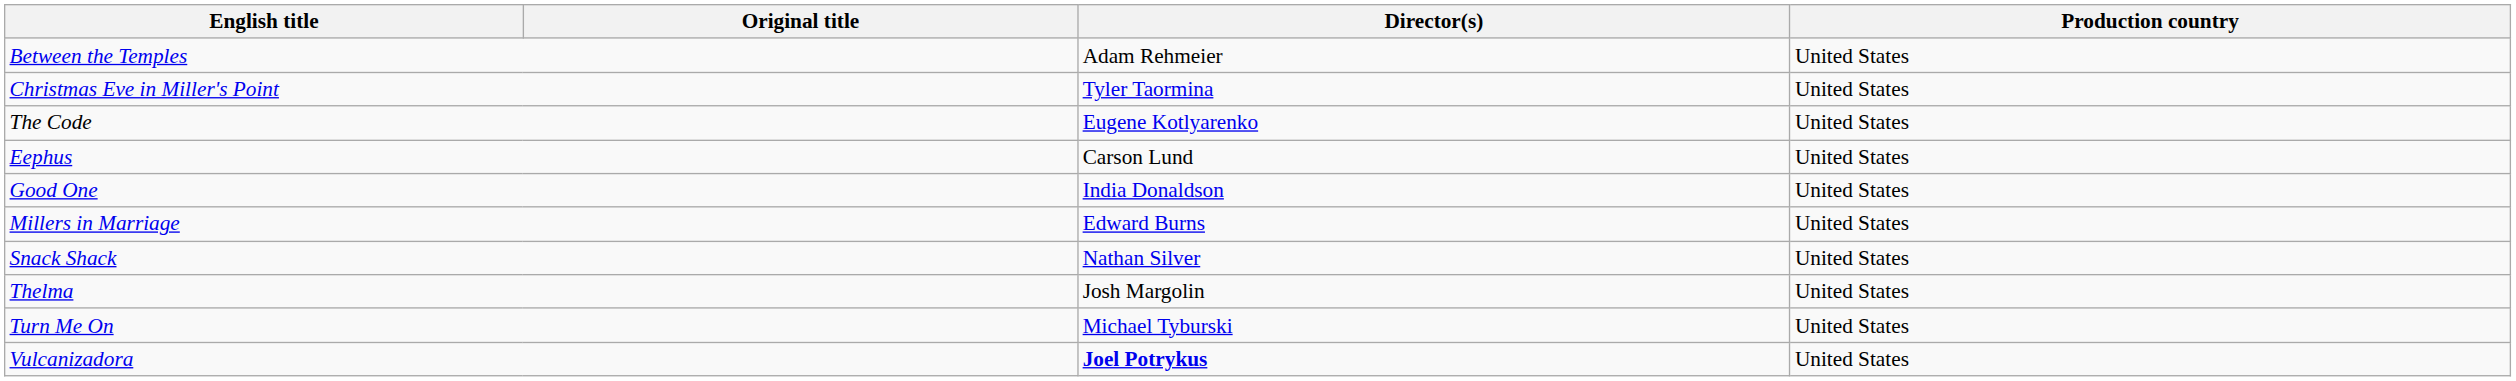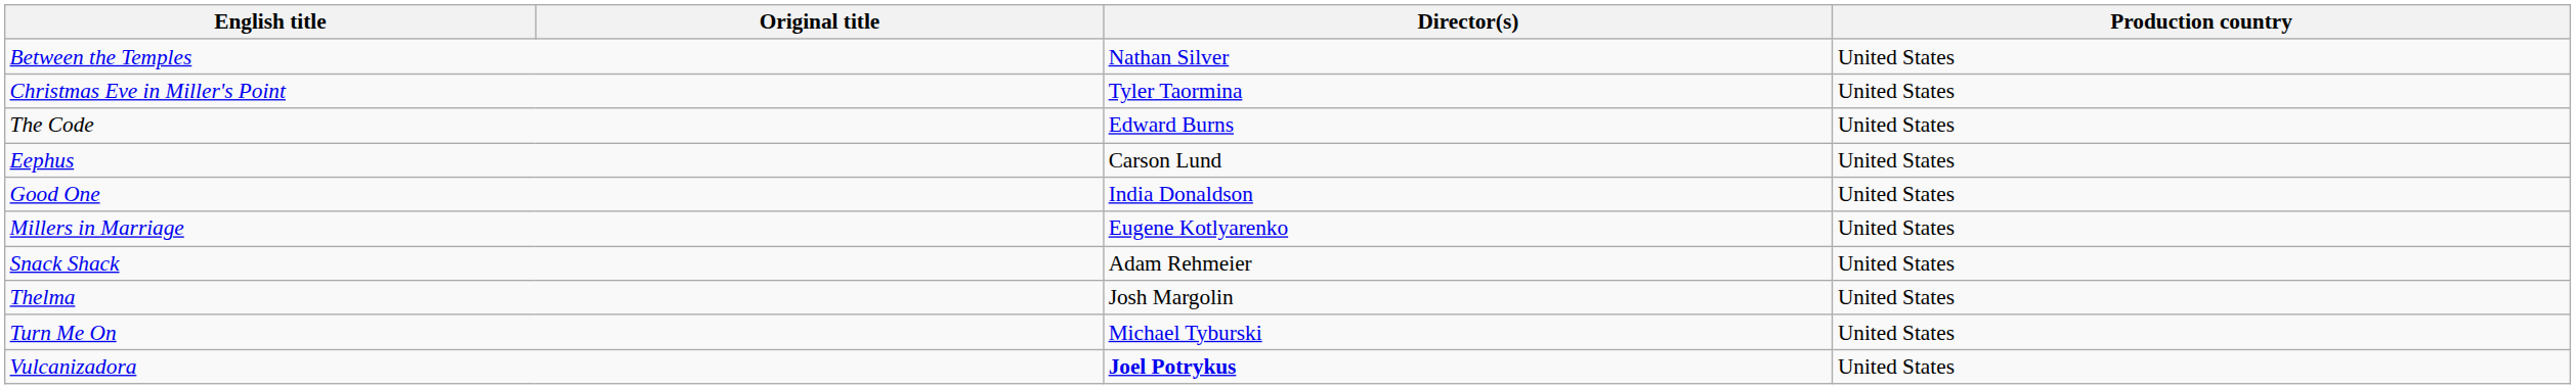Between the Temples | Director(s): Adam Rehmeier -> Nathan Silver
The Code | Director(s): Eugene Kotlyarenko -> Edward Burns
Millers in Marriage | Director(s): Edward Burns -> Eugene Kotlyarenko
Snack Shack | Director(s): Nathan Silver -> Adam Rehmeier
